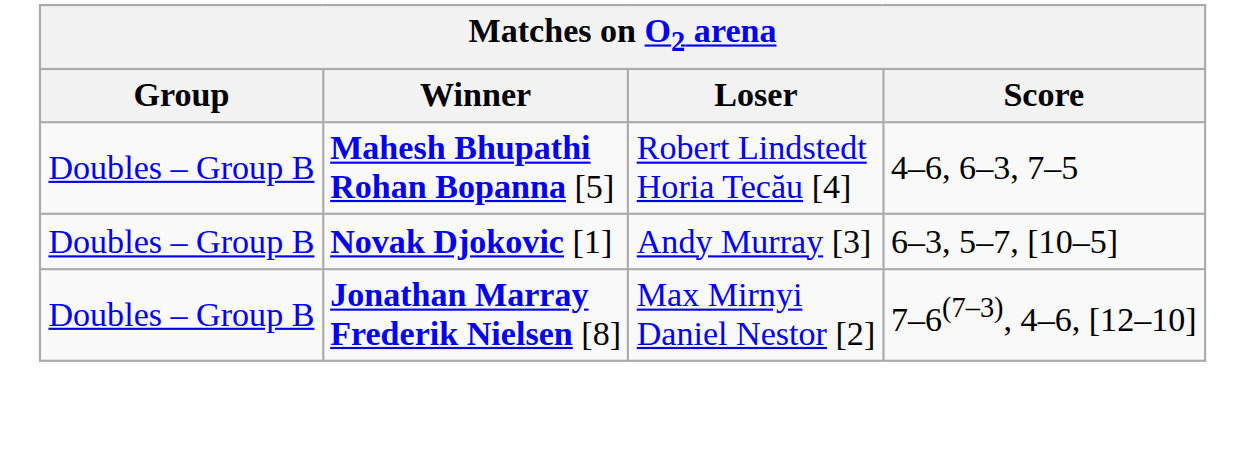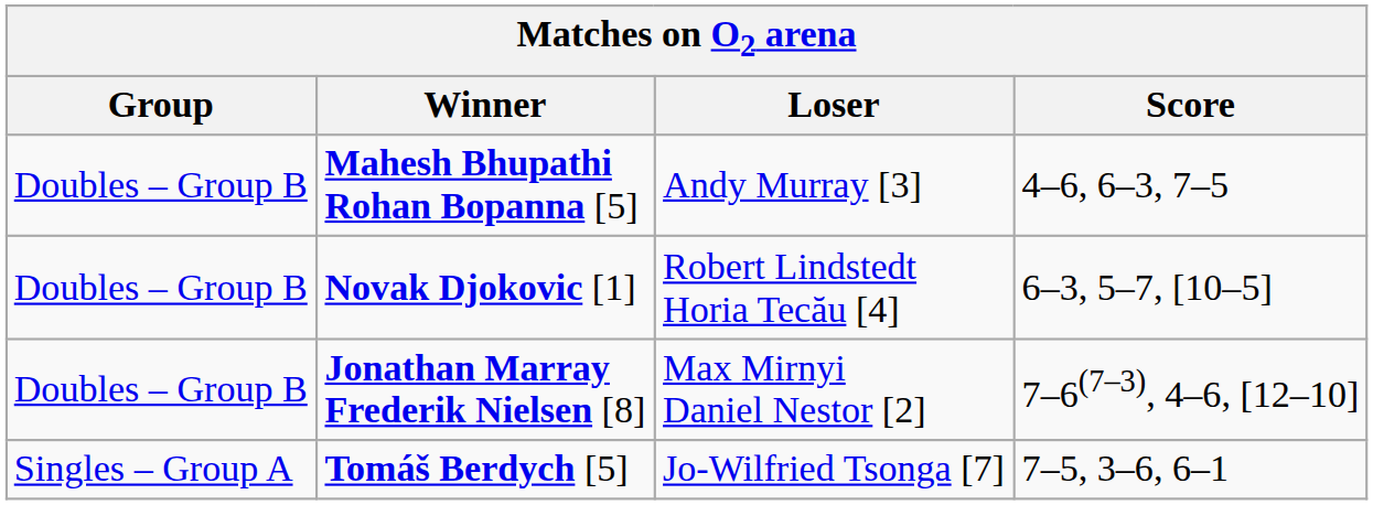Mahesh Bhupathi Rohan Bopanna [5] | Loser: Robert Lindstedt Horia Tecău [4] -> Andy Murray [3]
Novak Djokovic [1] | Loser: Andy Murray [3] -> Robert Lindstedt Horia Tecău [4]
+ row: Singles – Group A | Tomáš Berdych [5] | Jo-Wilfried Tsonga [7] | 7–5, 3–6, 6–1
